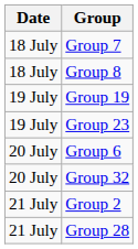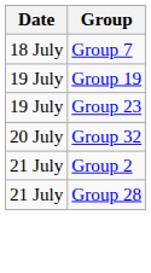- row: 18 July | Group 8
- row: 20 July | Group 6
